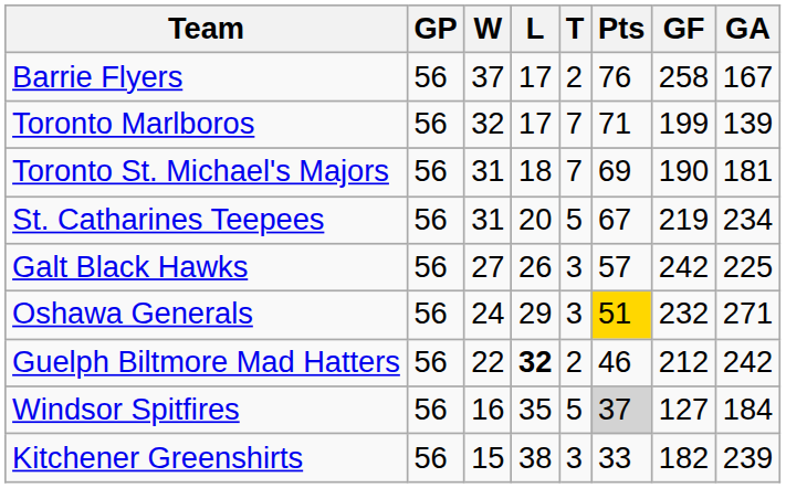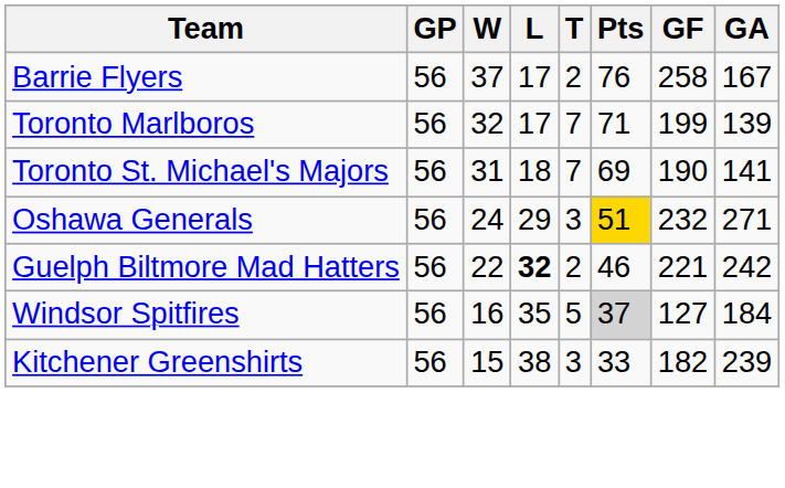Toronto St. Michael's Majors | GA: 181 -> 141
- row: St. Catharines Teepees | 56 | 31 | 20 | 5 | 67 | 219 | 234
- row: Galt Black Hawks | 56 | 27 | 26 | 3 | 57 | 242 | 225
Guelph Biltmore Mad Hatters | GF: 212 -> 221
